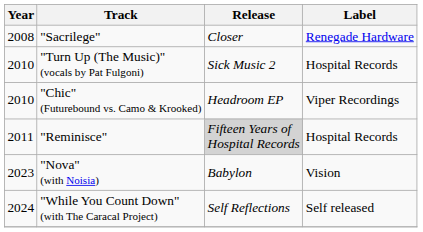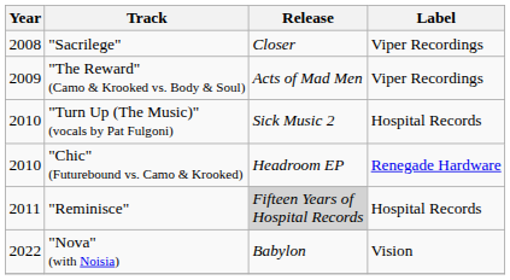"Sacrilege" | Label: Renegade Hardware -> Viper Recordings
+ row: 2009 | "The Reward" (Camo & Krooked vs. Body & Soul) | Acts of Mad Men | Viper Recordings
"Chic" (Futurebound vs. Camo & Krooked) | Label: Viper Recordings -> Renegade Hardware
"Nova" (with Noisia) | Year: 2023 -> 2022
- row: 2024 | "While You Count Down" (with The Caracal Project) | Self Reflections | Self released
